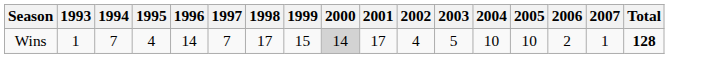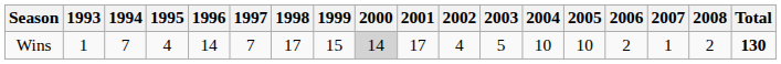+ column: 2008 | 2
Wins | Total: 128 -> 130
